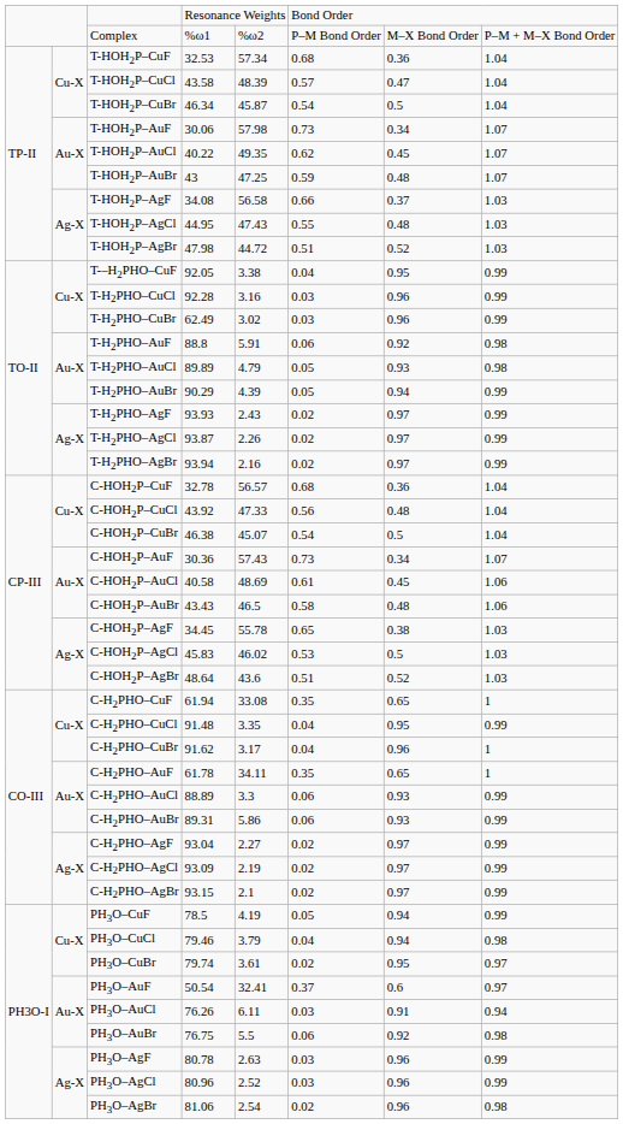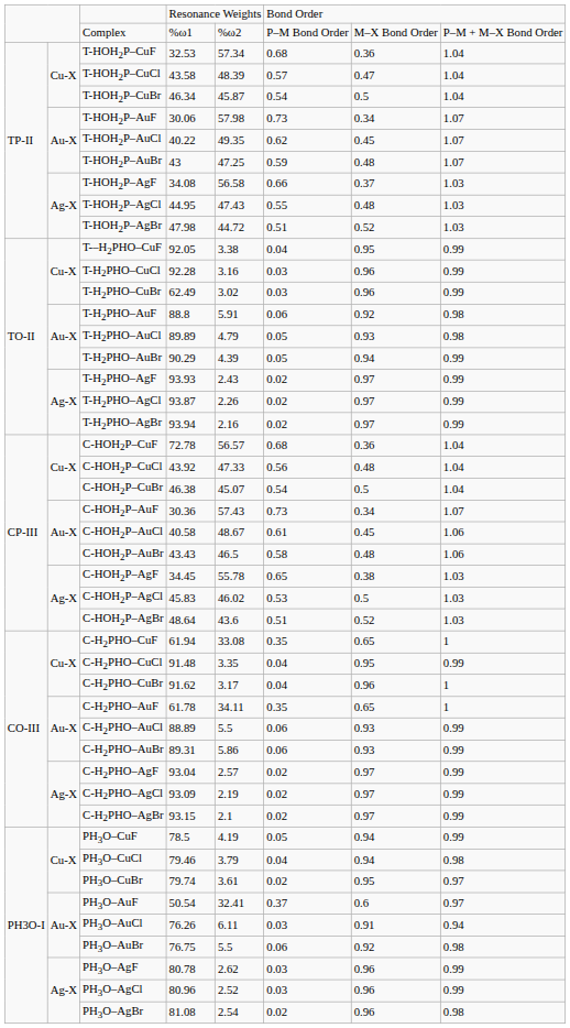C-HOH2P–CuF | column 4: 32.78 -> 72.78
C-HOH2P–AuCl | column 5: 48.69 -> 48.67
C-H2PHO–AuCl | column 5: 3.3 -> 5.5
C-H2PHO–AgF | column 5: 2.27 -> 2.57
PH3O–AgF | column 5: 2.63 -> 2.62
PH3O–AgBr | column 4: 81.06 -> 81.08
